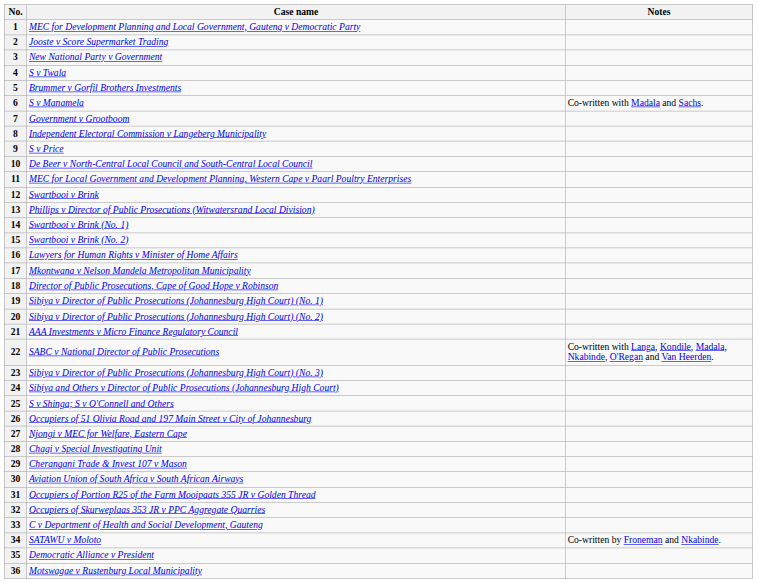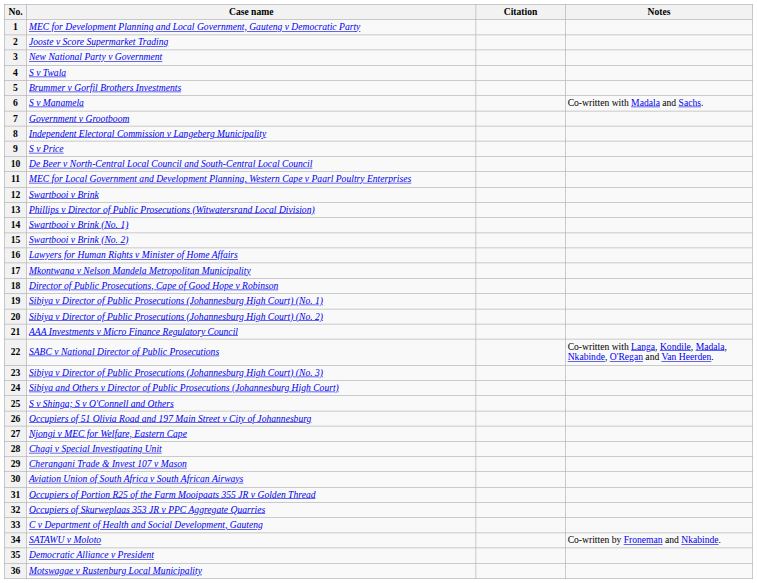+ column: Citation
